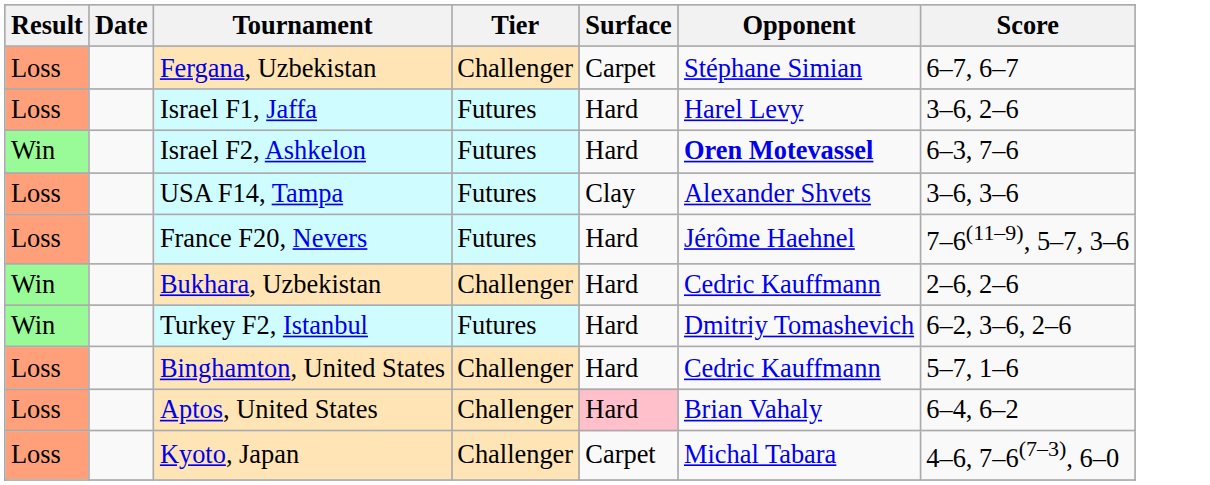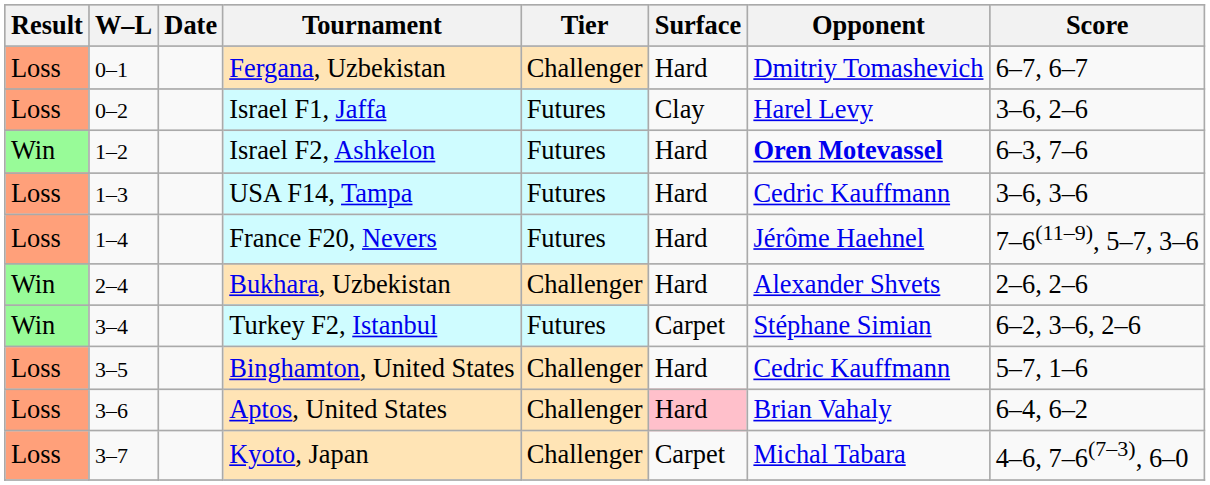+ column: W–L | 0–1 | 0–2 | 1–2 | 1–3 | 1–4 | 2–4 | 3–4 | 3–5 | 3–6 | 3–7
Fergana, Uzbekistan | Surface: Carpet -> Hard
Fergana, Uzbekistan | Opponent: Stéphane Simian -> Dmitriy Tomashevich
Israel F1, Jaffa | Surface: Hard -> Clay
USA F14, Tampa | Surface: Clay -> Hard
USA F14, Tampa | Opponent: Alexander Shvets -> Cedric Kauffmann
Bukhara, Uzbekistan | Opponent: Cedric Kauffmann -> Alexander Shvets
Turkey F2, Istanbul | Surface: Hard -> Carpet
Turkey F2, Istanbul | Opponent: Dmitriy Tomashevich -> Stéphane Simian
